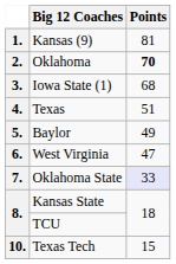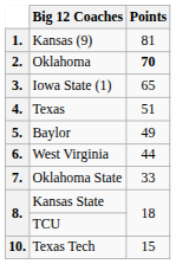3. | Points: 68 -> 65
6. | Points: 47 -> 44
7. | Points: lavender background -> no background
